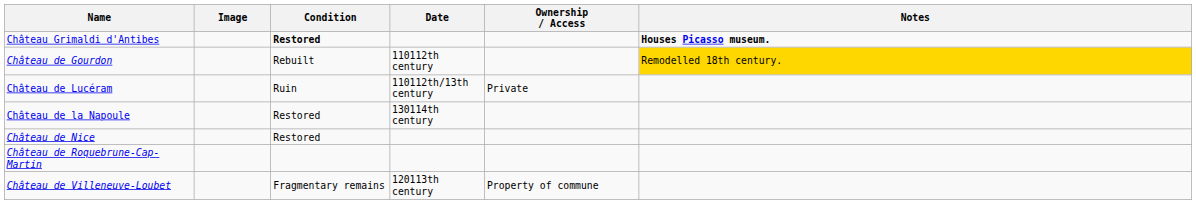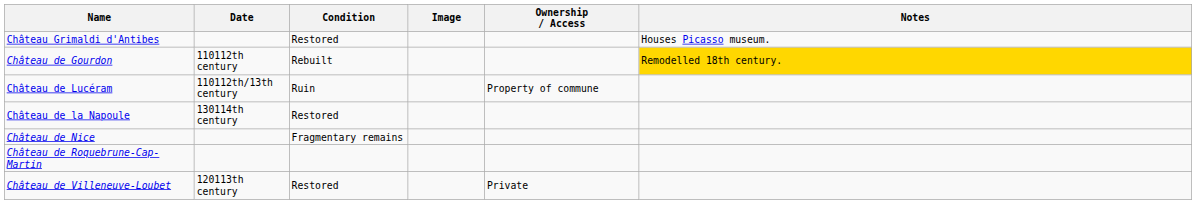columns swapped: Date <-> Image
Château Grimaldi d'Antibes | Condition: bold -> normal
Château Grimaldi d'Antibes | Notes: bold -> normal
Château de Lucéram | Ownership / Access: Private -> Property of commune
Château de Nice | Condition: Restored -> Fragmentary remains
Château de Villeneuve-Loubet | Condition: Fragmentary remains -> Restored
Château de Villeneuve-Loubet | Ownership / Access: Property of commune -> Private
